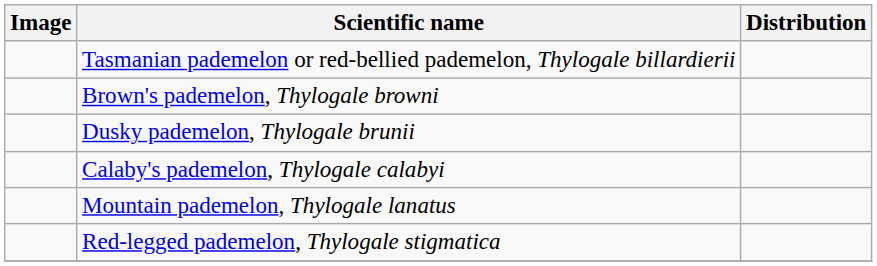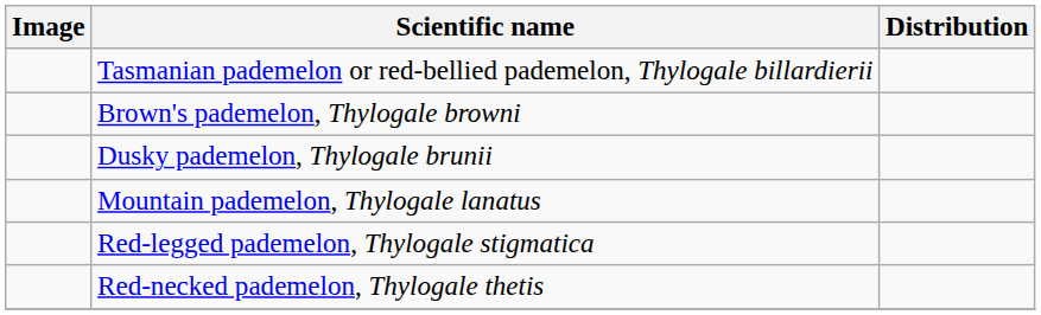- row: Calaby's pademelon, Thylogale calabyi
+ row: Red-necked pademelon, Thylogale thetis
